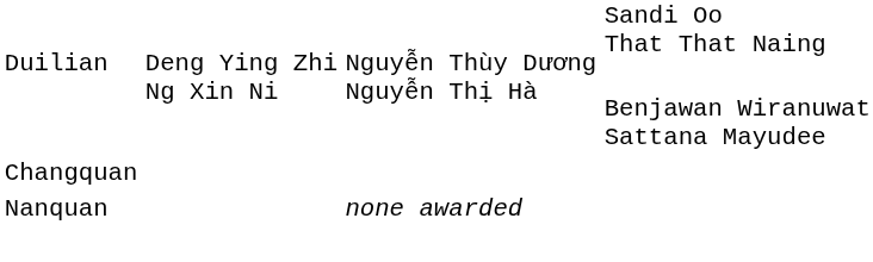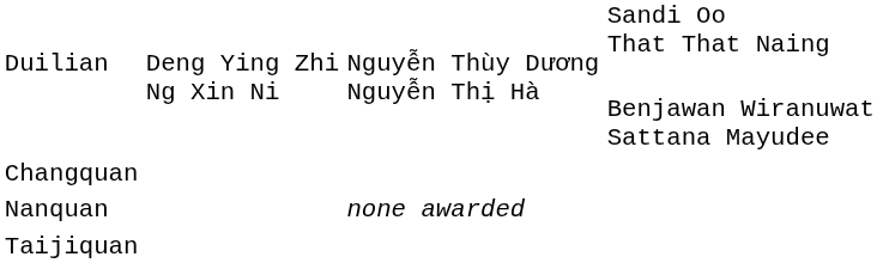+ row: Taijiquan
